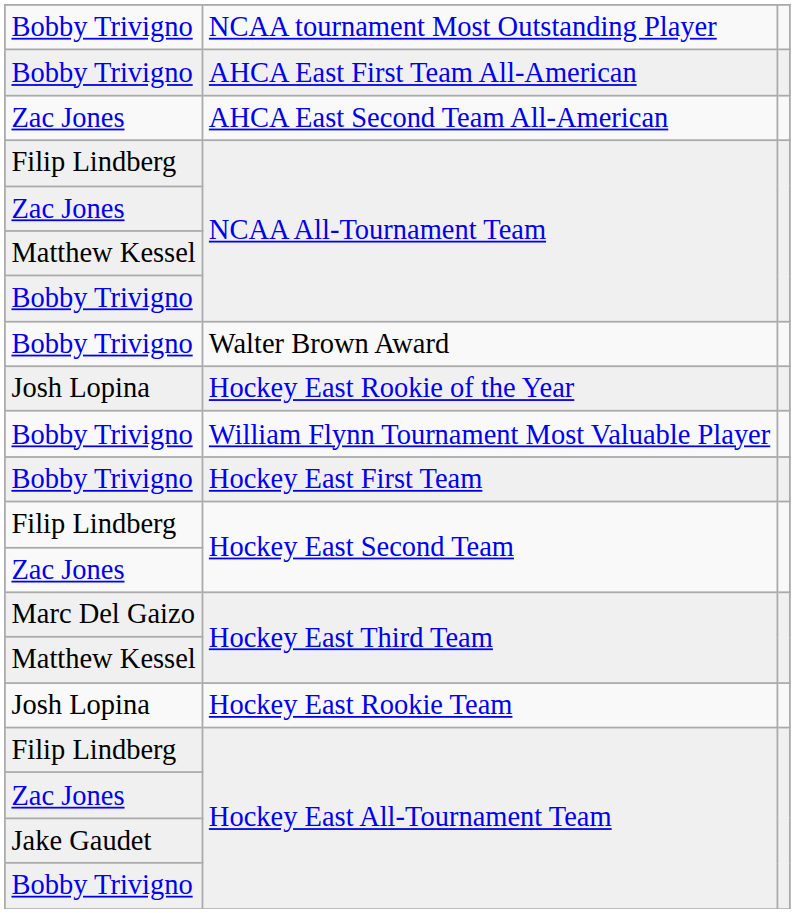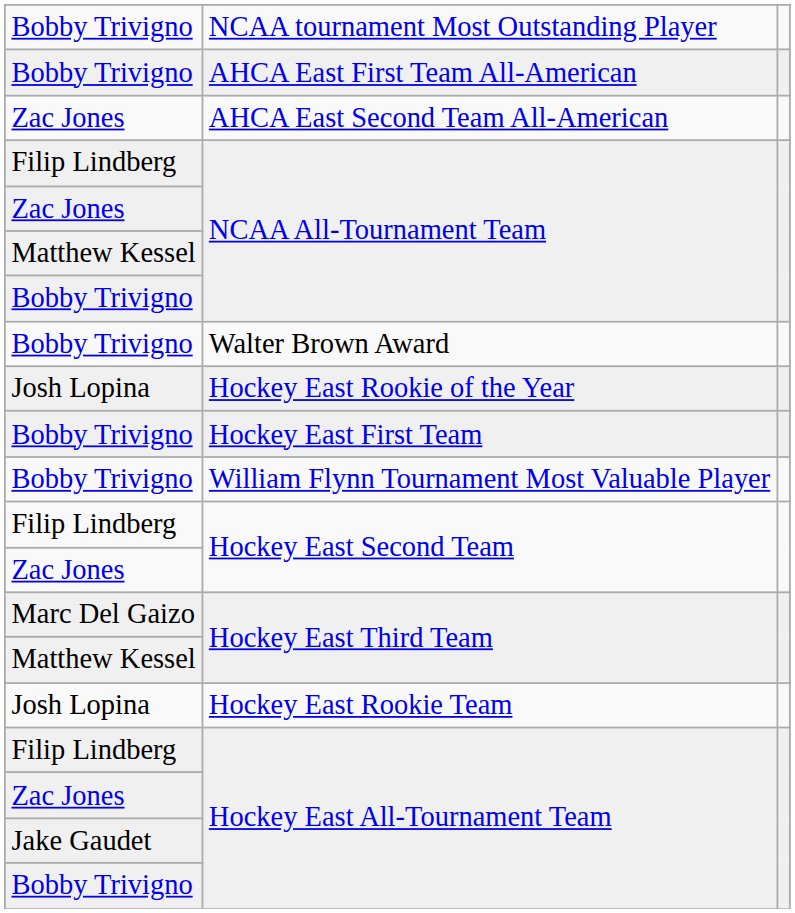rows swapped: William Flynn Tournament Most Valuable Player <-> Hockey East First Team
